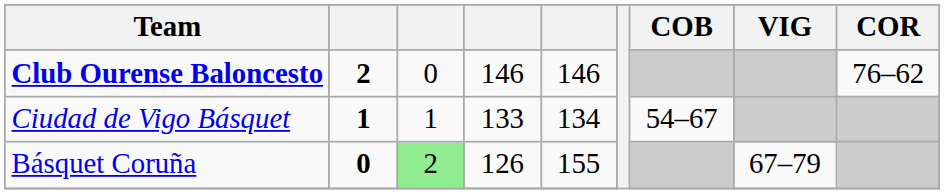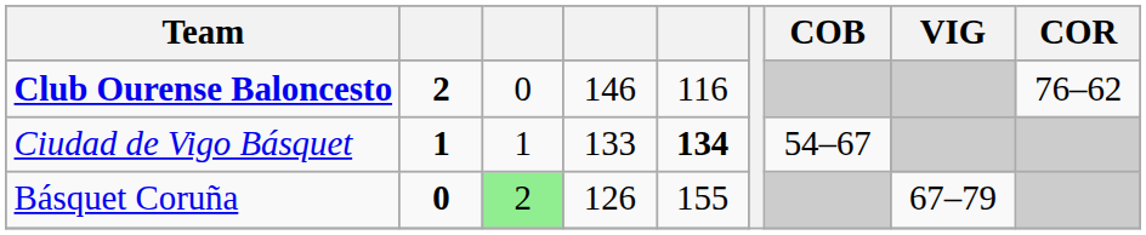Club Ourense Baloncesto | column 5: 146 -> 116
Ciudad de Vigo Básquet | column 5: normal -> bold
